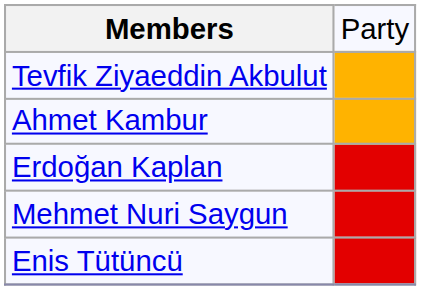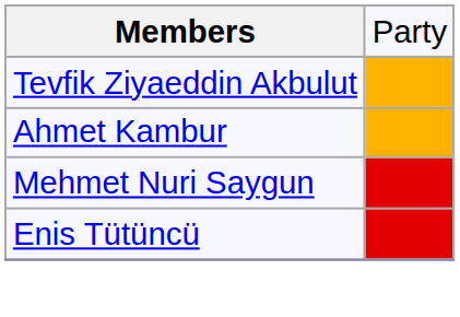- row: Erdoğan Kaplan
